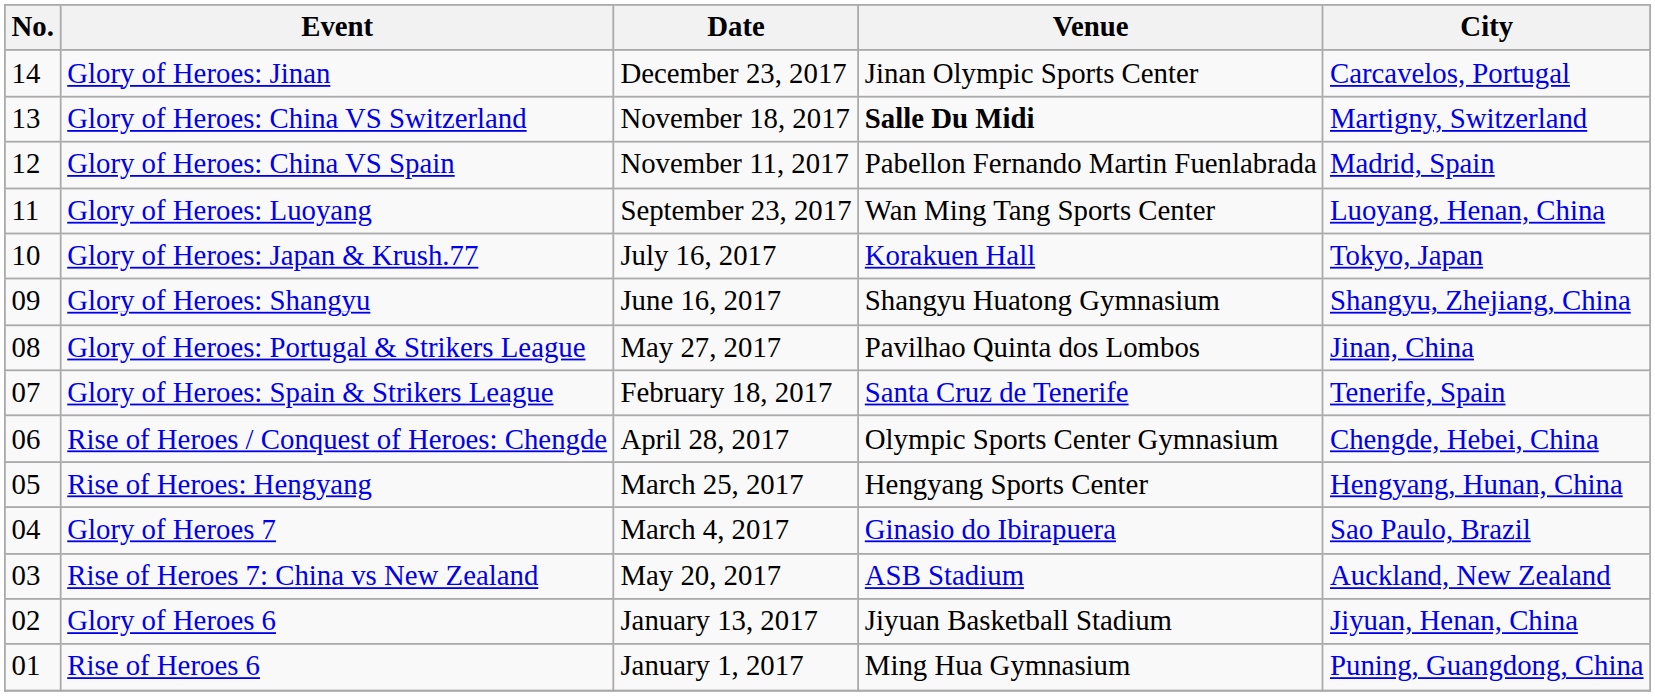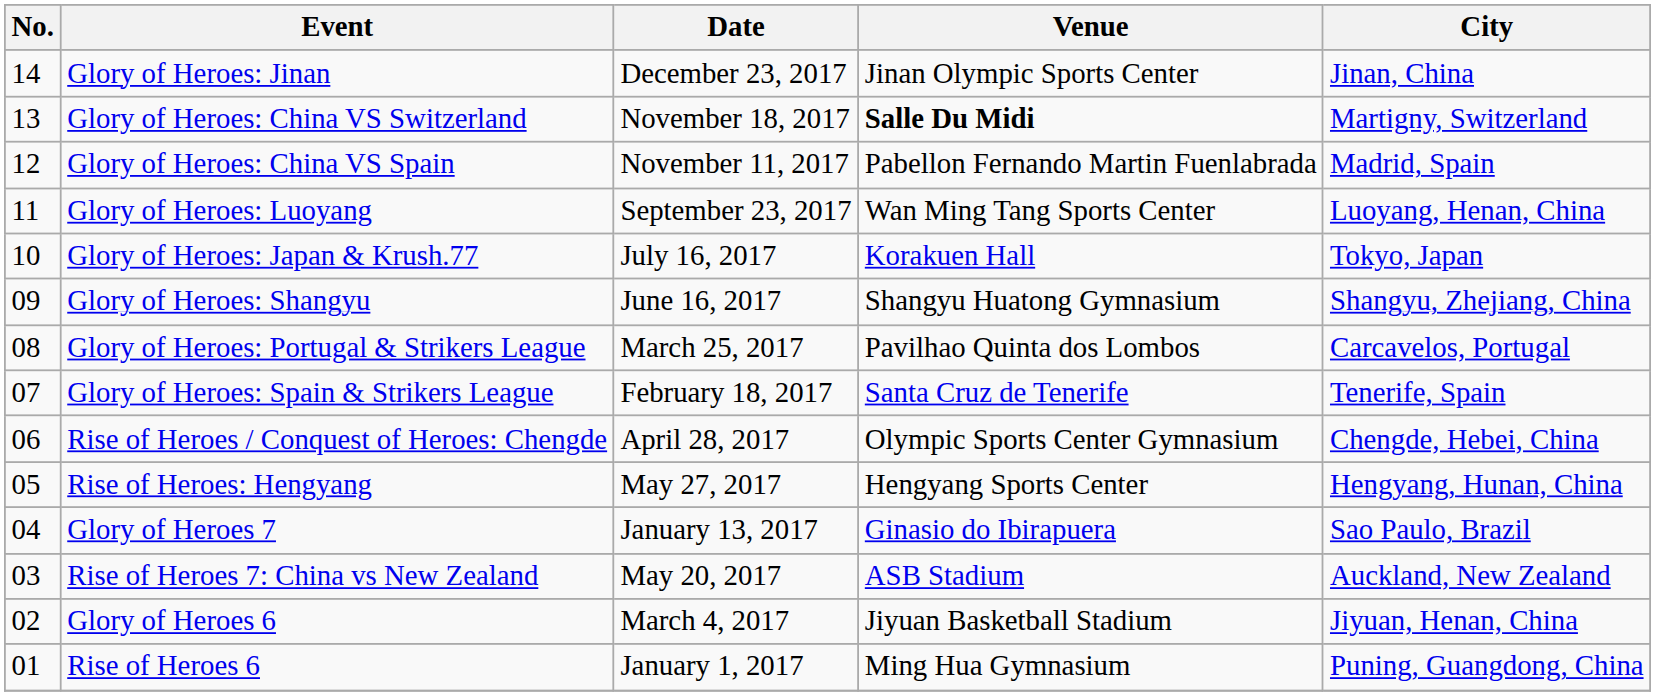Glory of Heroes: Jinan | City: Carcavelos, Portugal -> Jinan, China
Glory of Heroes: Portugal & Strikers League | Date: May 27, 2017 -> March 25, 2017
Glory of Heroes: Portugal & Strikers League | City: Jinan, China -> Carcavelos, Portugal
Rise of Heroes: Hengyang | Date: March 25, 2017 -> May 27, 2017
Glory of Heroes 7 | Date: March 4, 2017 -> January 13, 2017
Glory of Heroes 6 | Date: January 13, 2017 -> March 4, 2017
